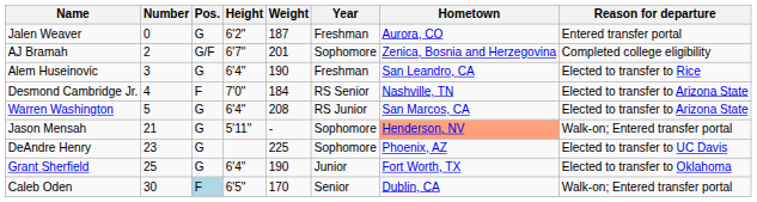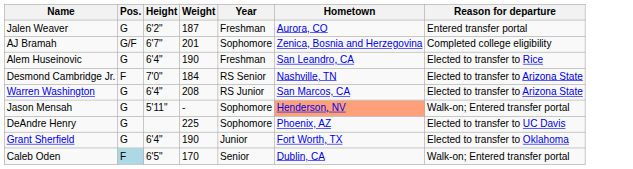- column: Number | 0 | 2 | 3 | 4 | 5 | 21 | 23 | 25 | 30
